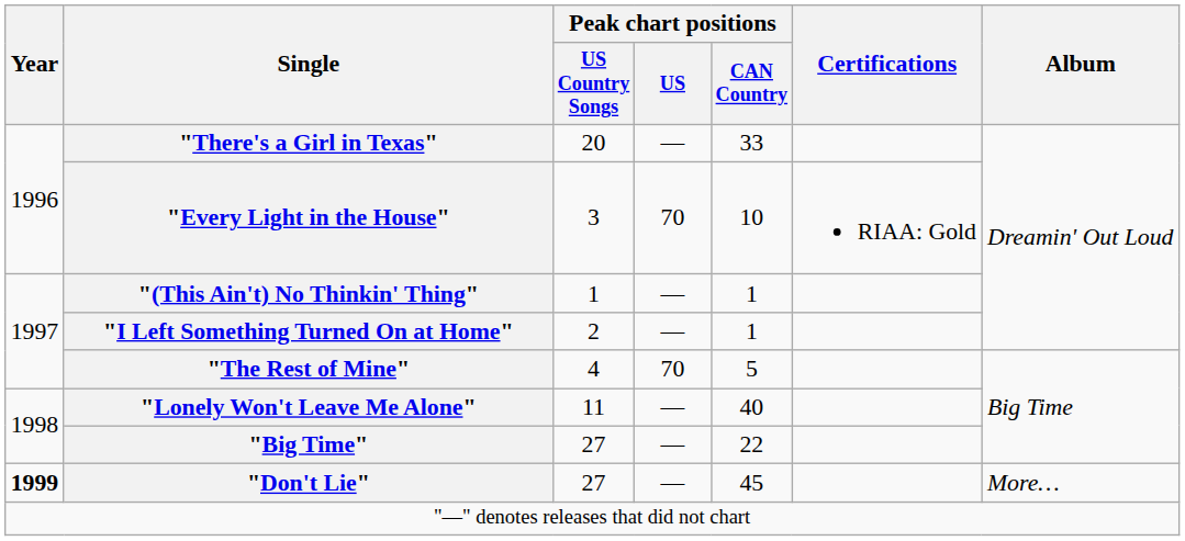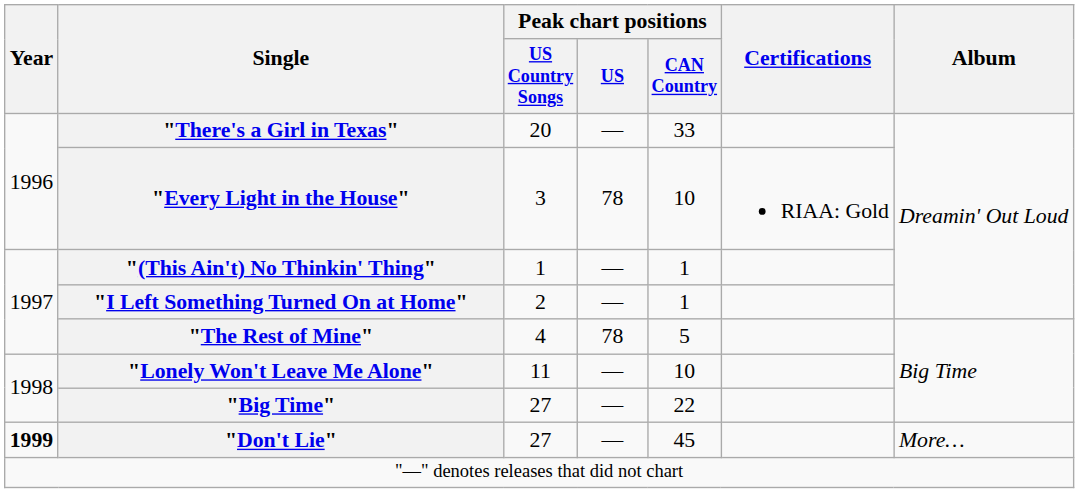"Every Light in the House" | Peak chart positions / US: 70 -> 78
"The Rest of Mine" | Peak chart positions / US: 70 -> 78
"Lonely Won't Leave Me Alone" | Peak chart positions / CAN Country: 40 -> 10
